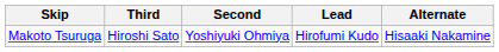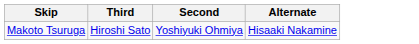- column: Lead | Hirofumi Kudo
